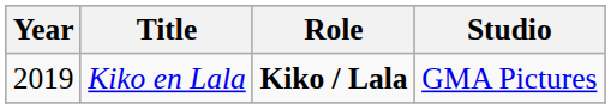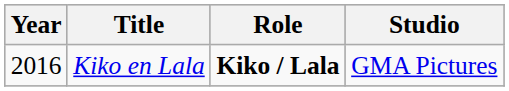Kiko en Lala | Year: 2019 -> 2016
